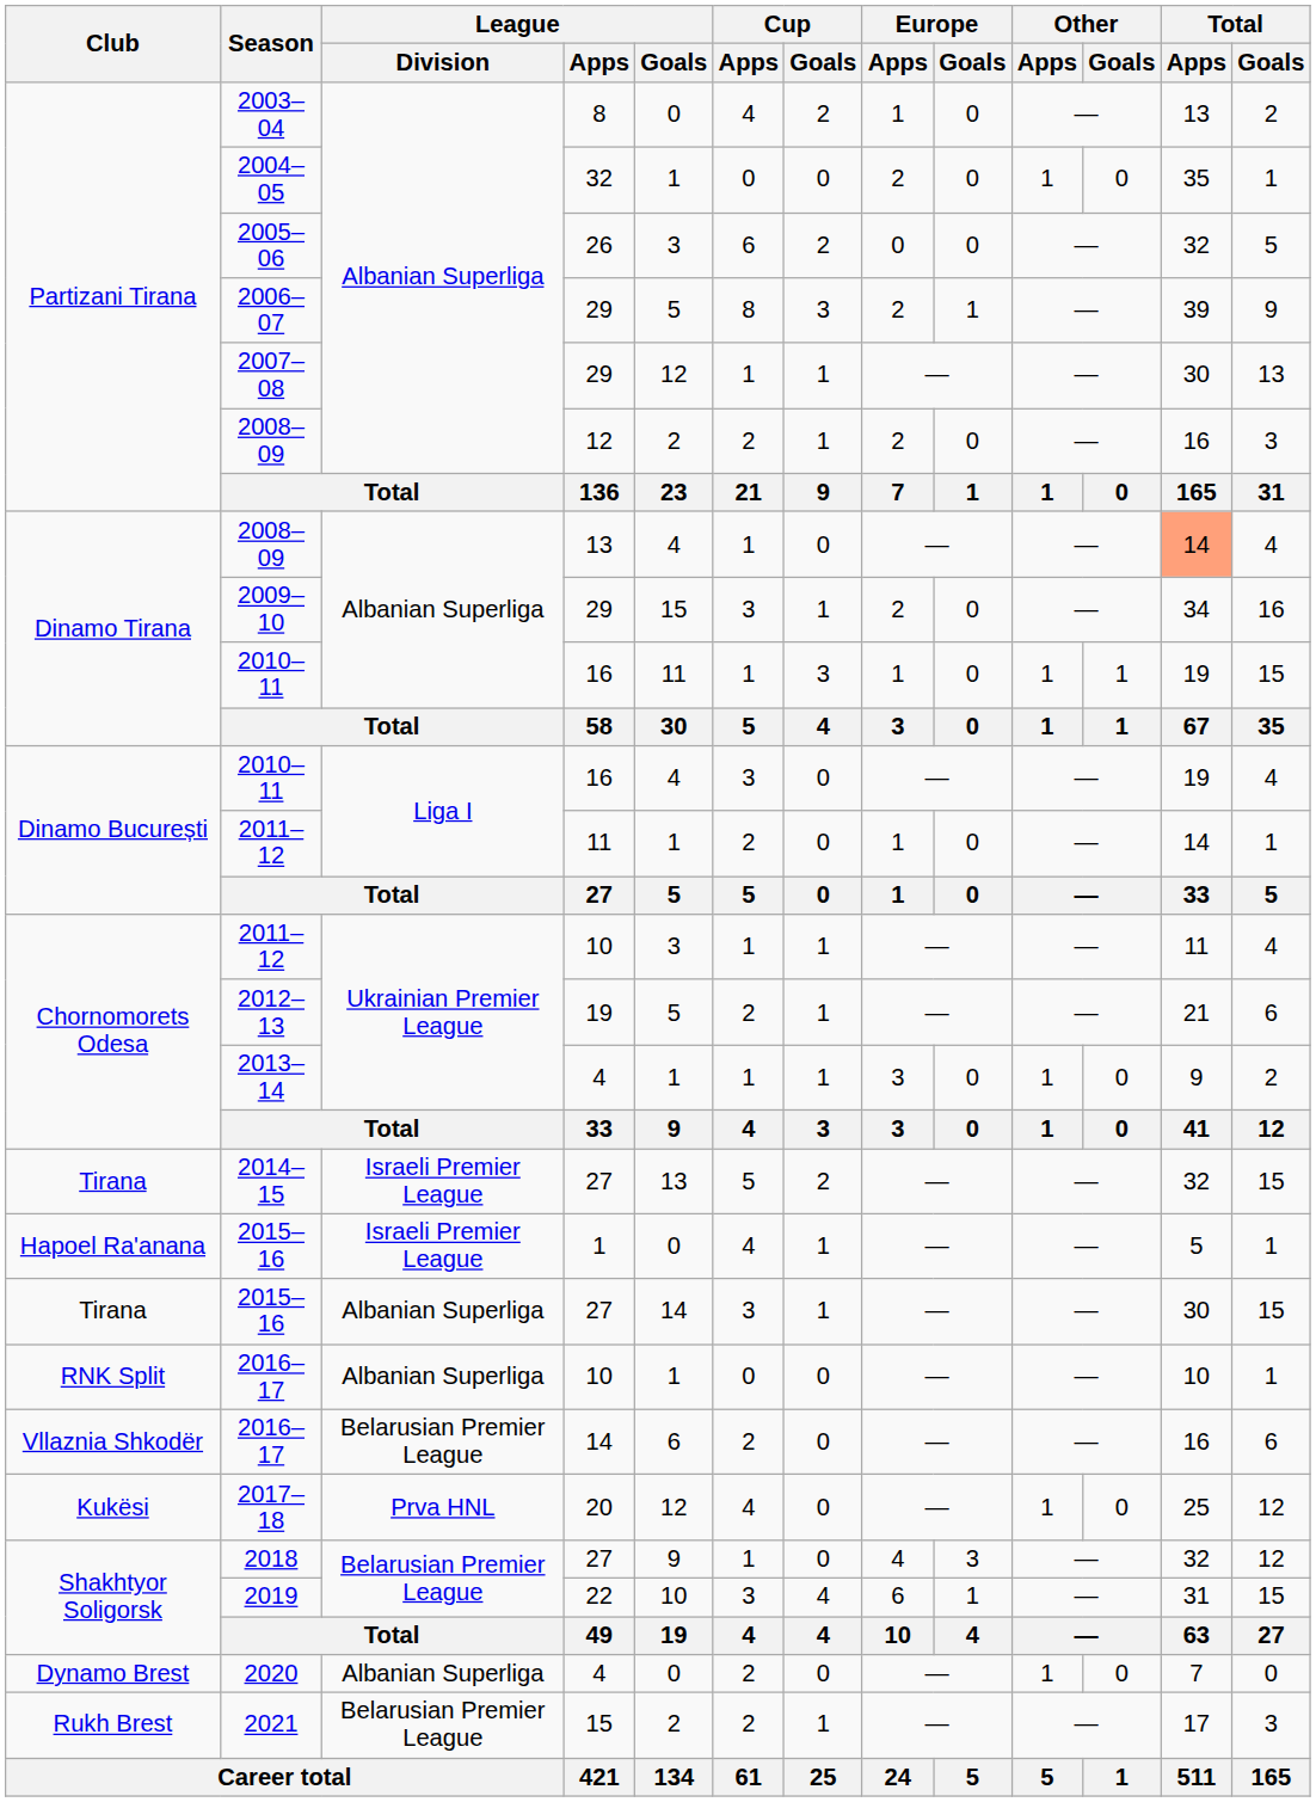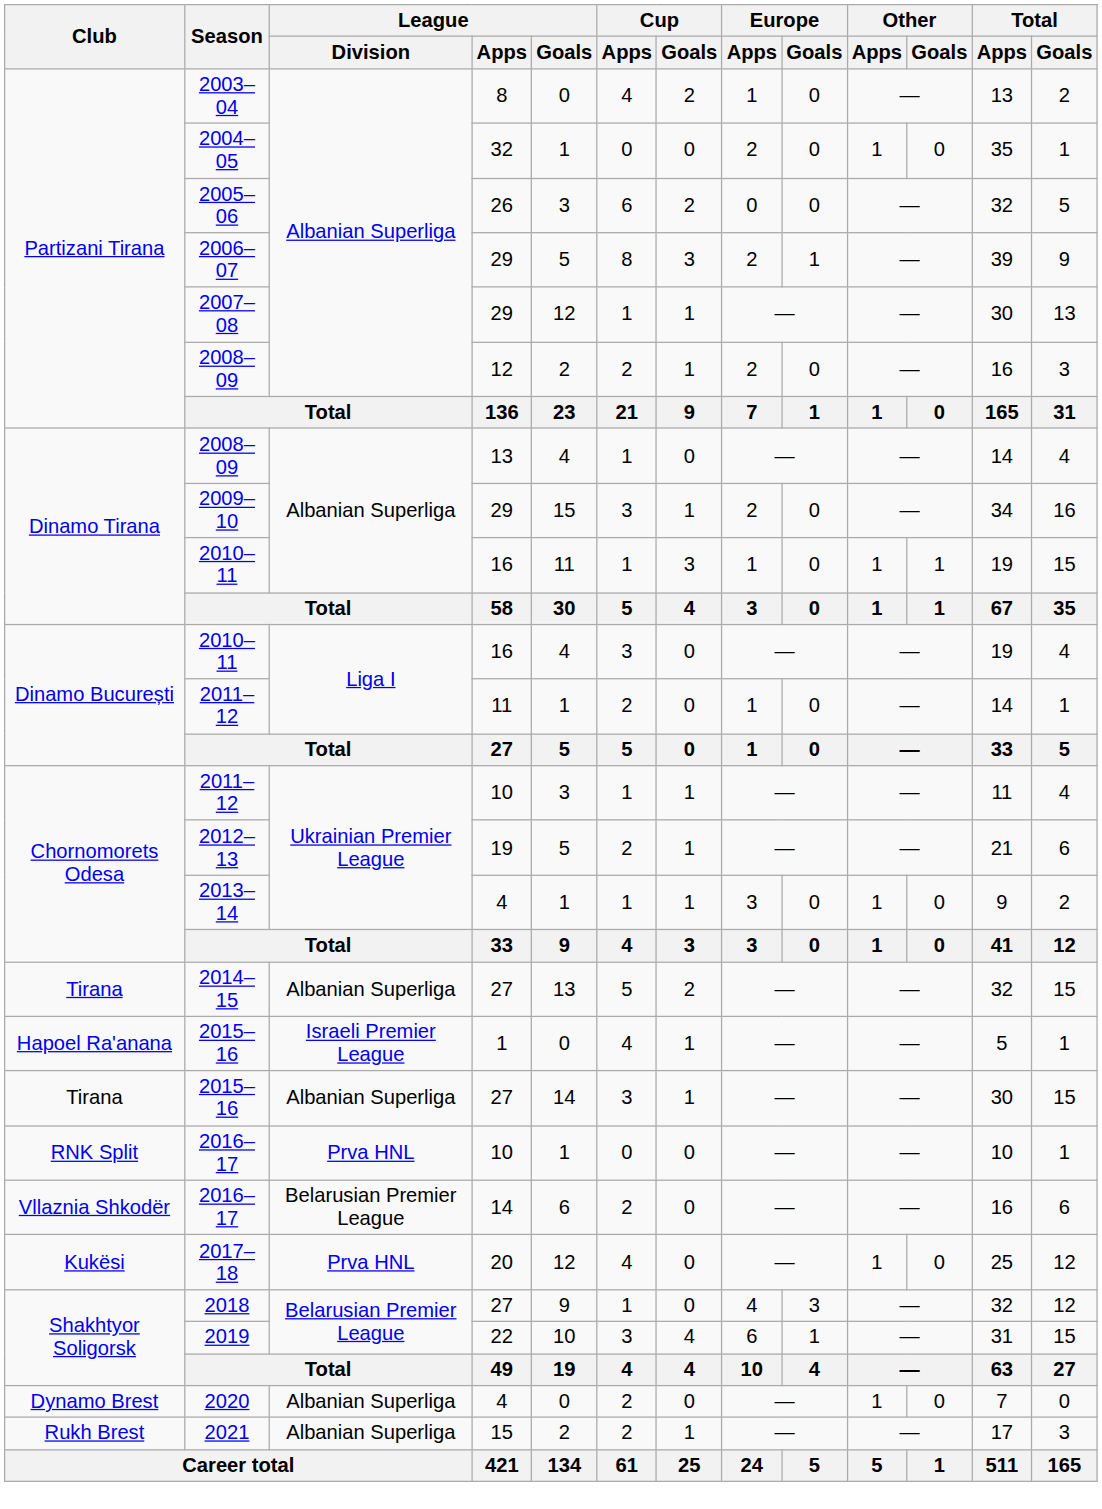Dinamo Tirana / 2008–09 | Total / Apps: lightsalmon background -> no background
2014–15 | League / Division: Israeli Premier League -> Albanian Superliga
RNK Split / 2016–17 | League / Division: Albanian Superliga -> Prva HNL
2021 | League / Division: Belarusian Premier League -> Albanian Superliga
